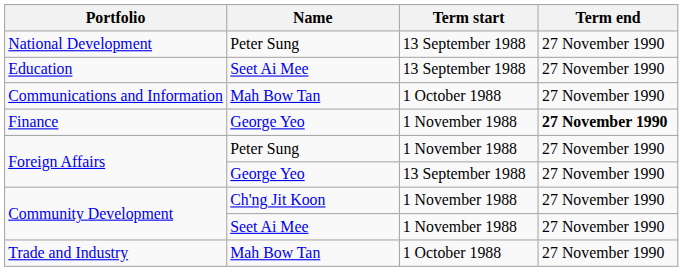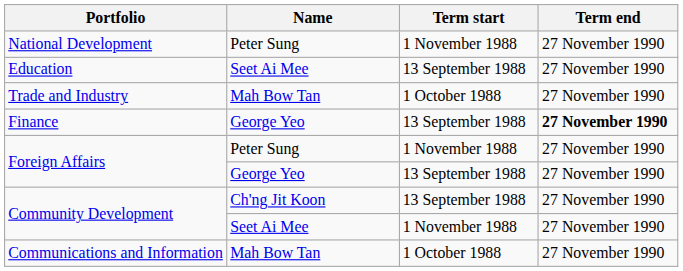National Development | Term start: 13 September 1988 -> 1 November 1988
rows swapped: Communications and Information <-> Trade and Industry
Finance | Term start: 1 November 1988 -> 13 September 1988
Community Development / Ch'ng Jit Koon | Term start: 1 November 1988 -> 13 September 1988
